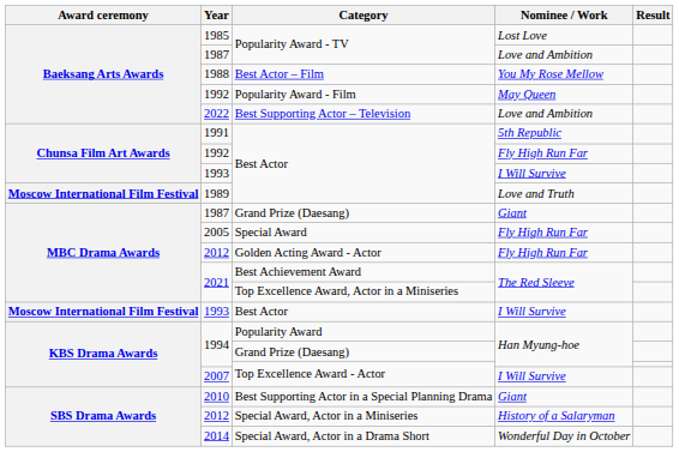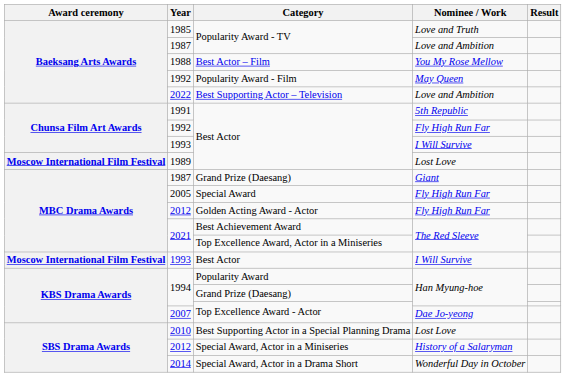1985 | Nominee / Work: Lost Love -> Love and Truth
1989 | Nominee / Work: Love and Truth -> Lost Love
2007 | Nominee / Work: I Will Survive -> Dae Jo-yeong
2010 | Nominee / Work: Giant -> Lost Love
